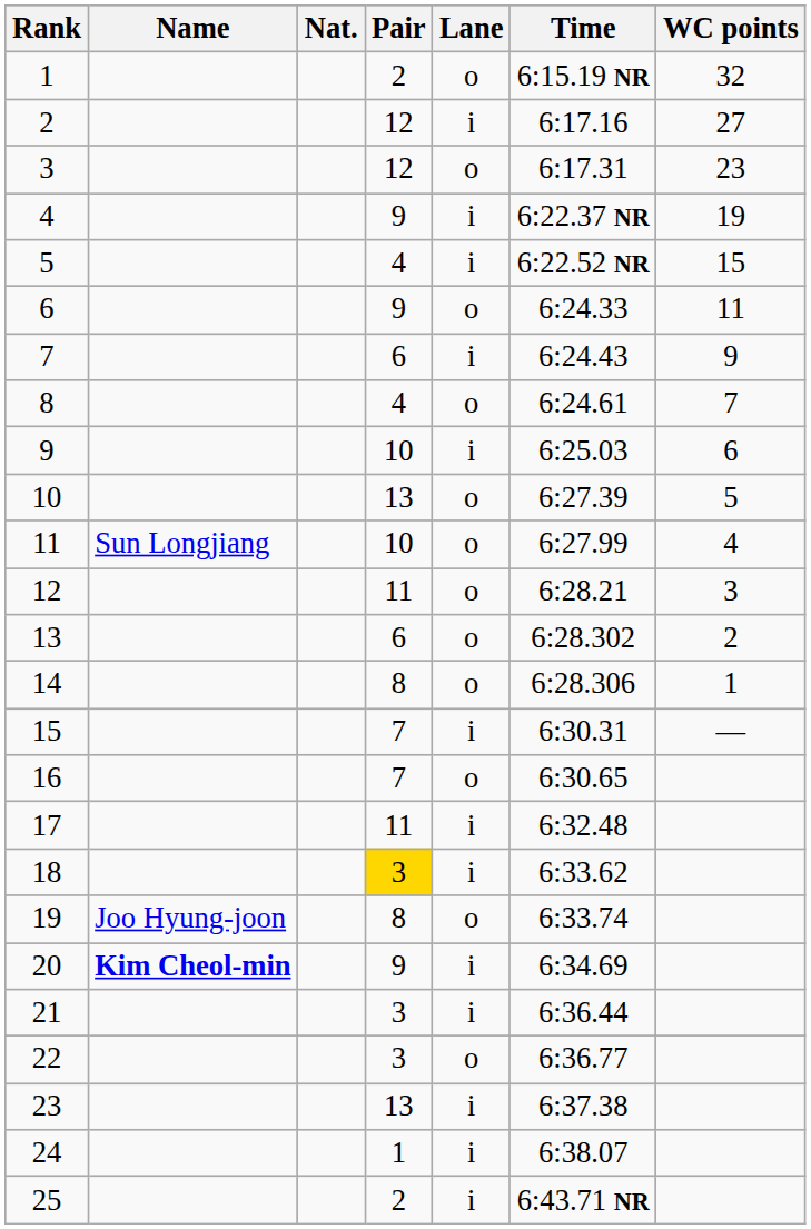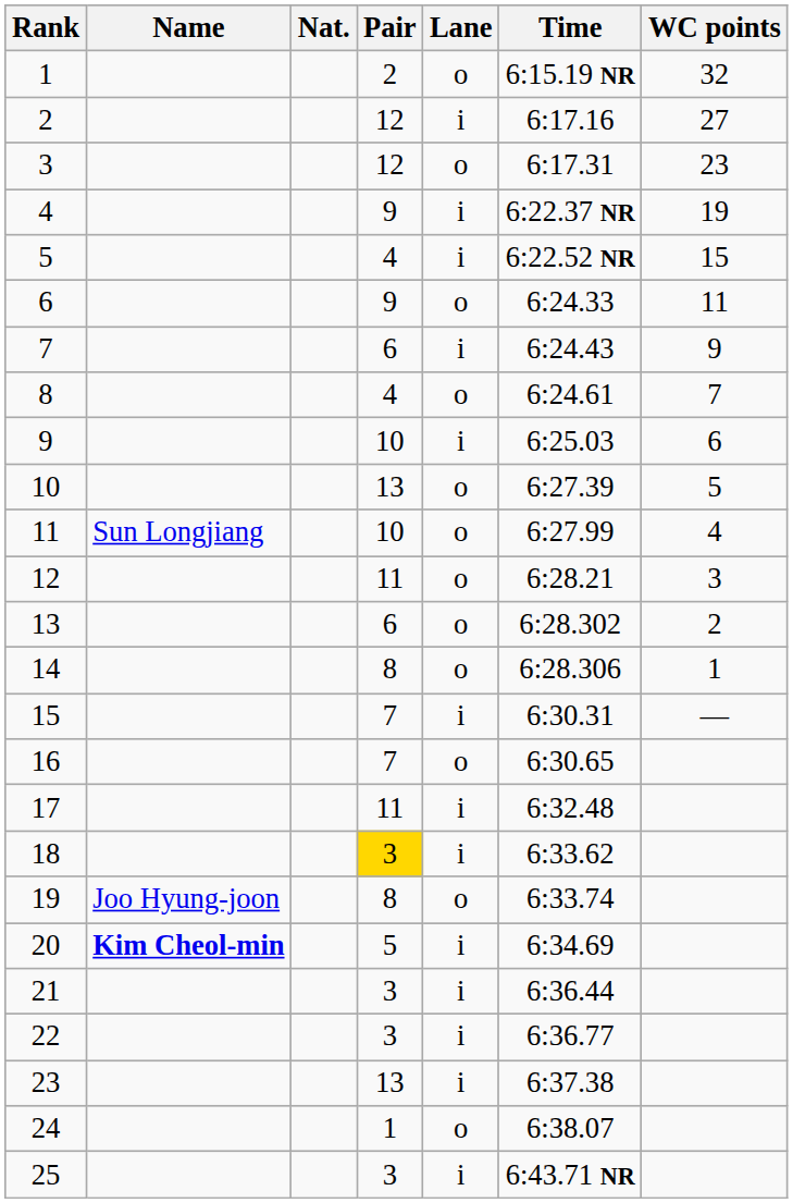20 | Pair: 9 -> 5
22 | Lane: o -> i
24 | Lane: i -> o
25 | Pair: 2 -> 3
